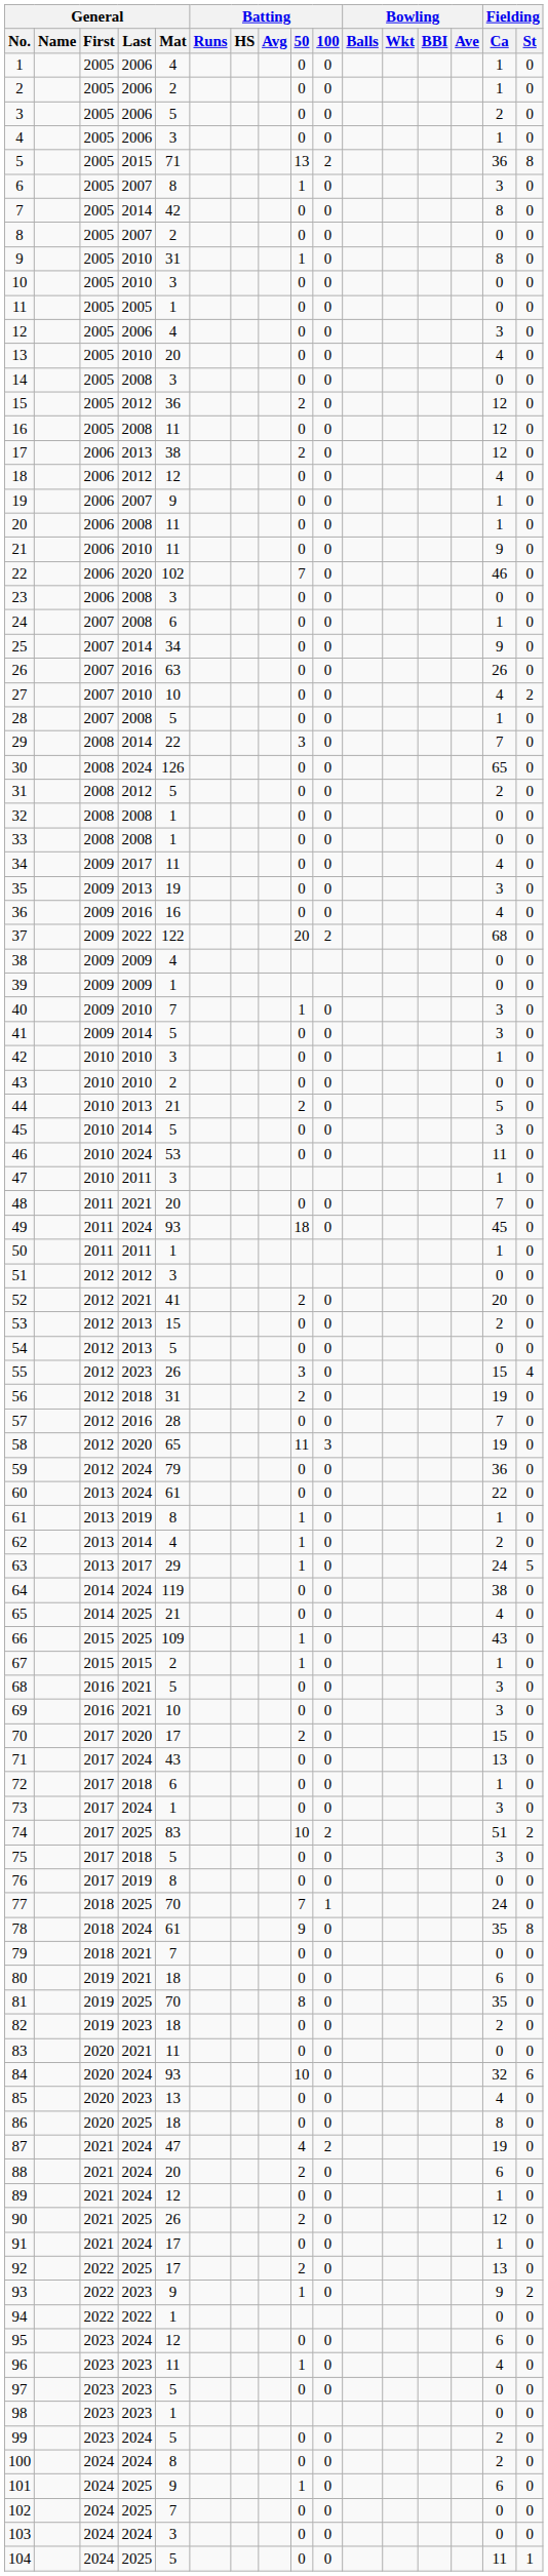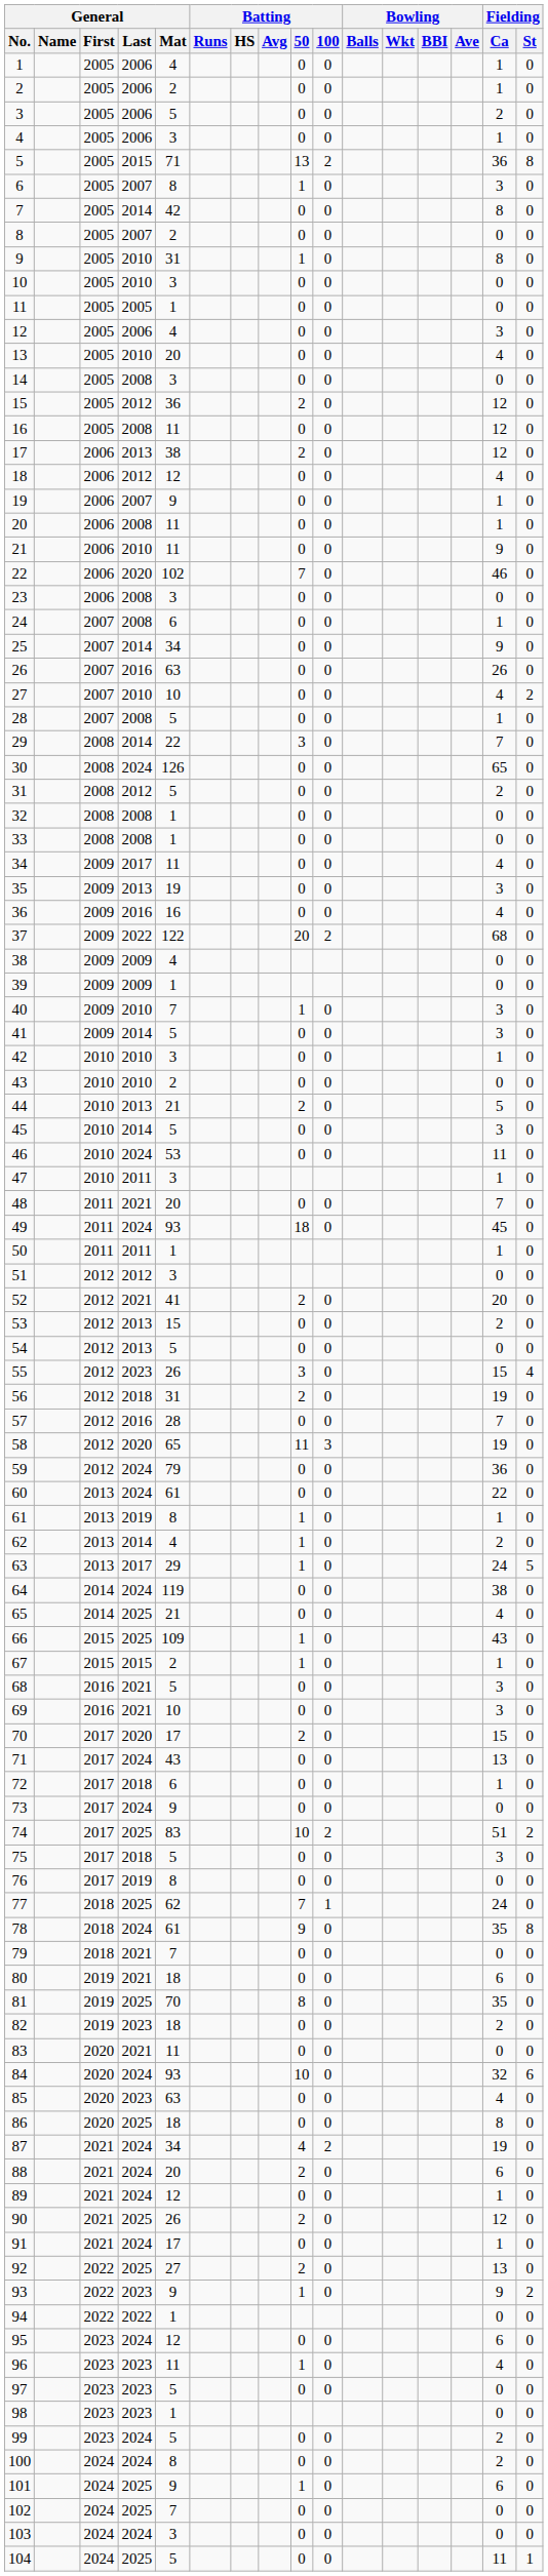73 | General / Mat: 1 -> 9
73 | Fielding / Ca: 3 -> 0
77 | General / Mat: 70 -> 62
85 | General / Mat: 13 -> 63
87 | General / Mat: 47 -> 34
92 | General / Mat: 17 -> 27
